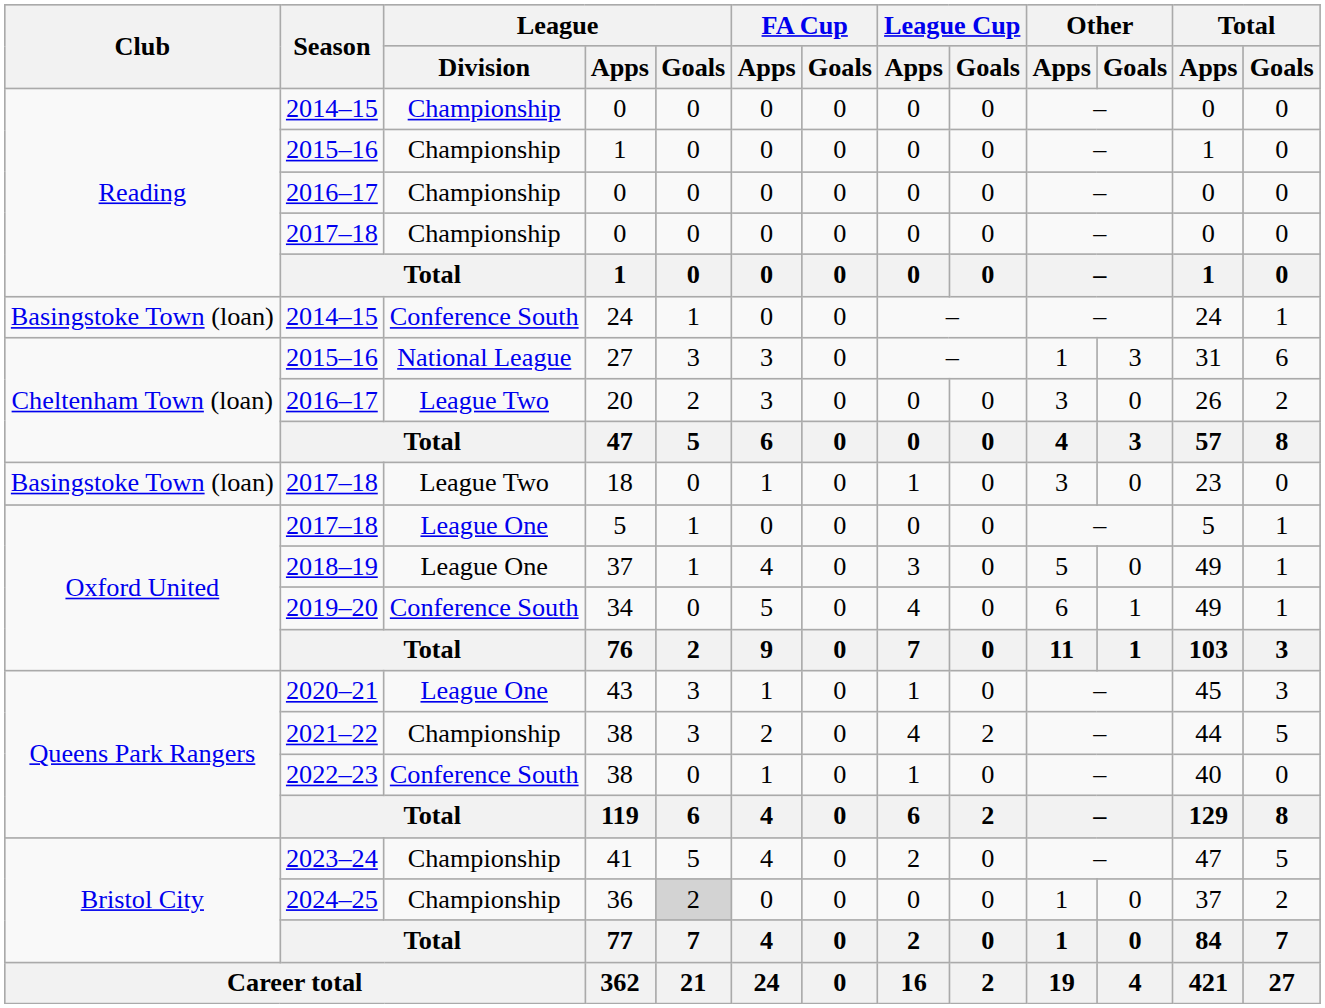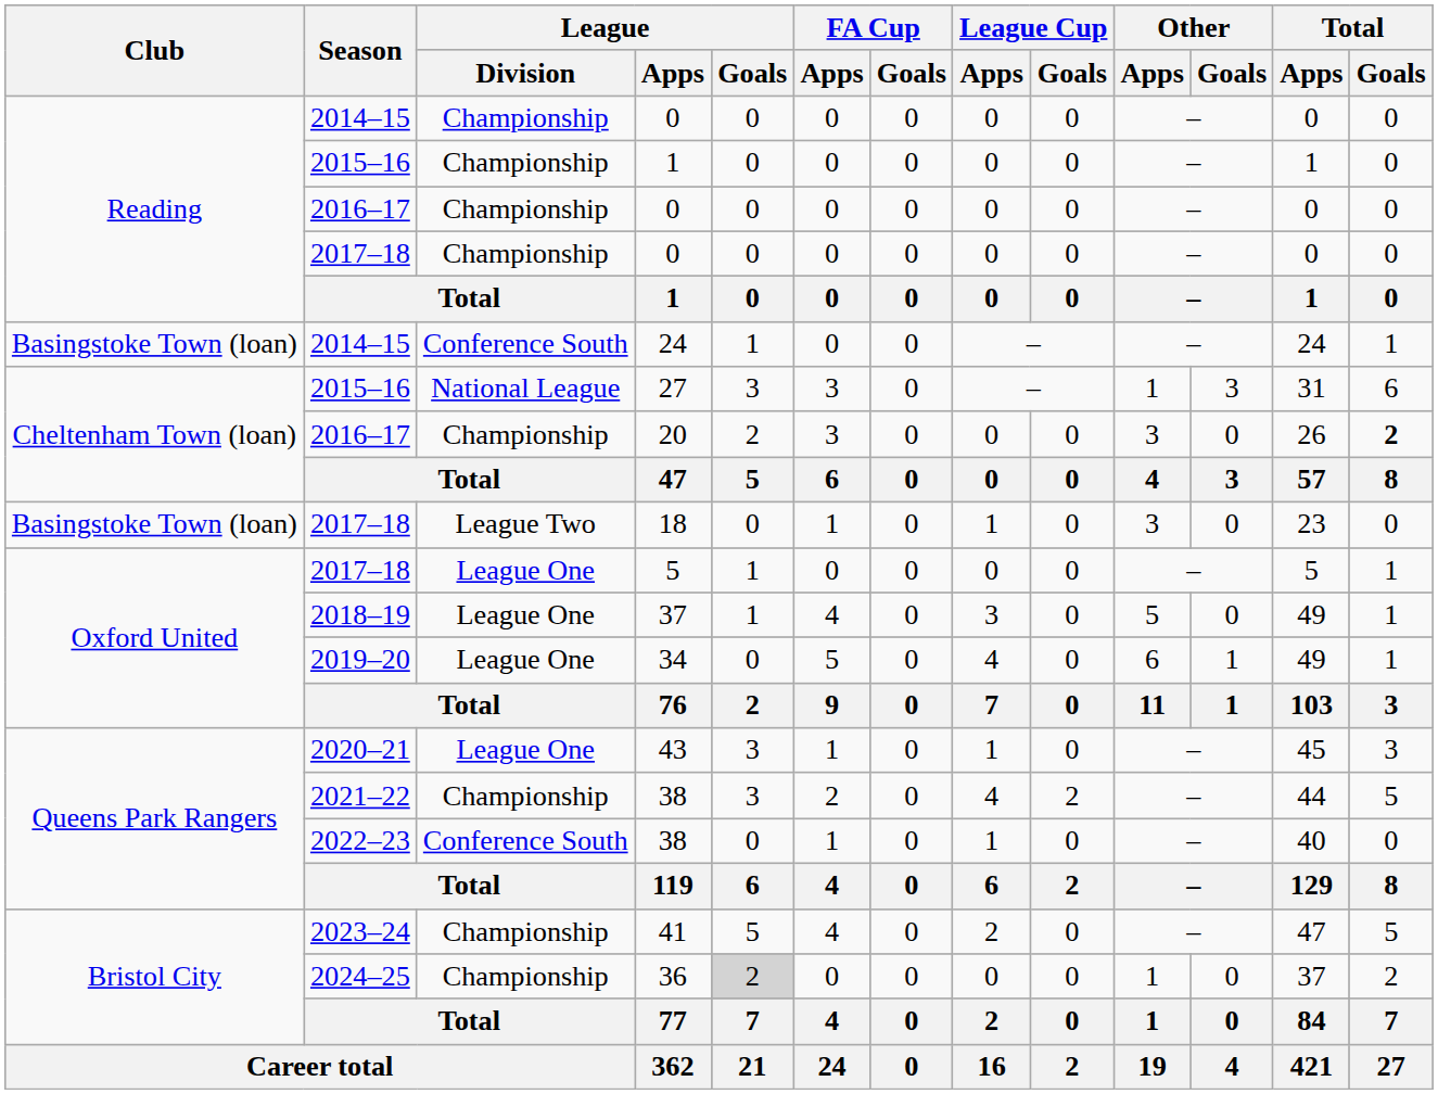20 | League / Division: League Two -> Championship
20 | Total / Goals: normal -> bold
34 | League / Division: Conference South -> League One
